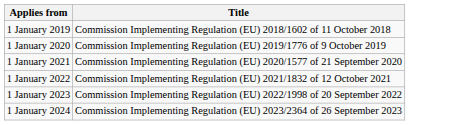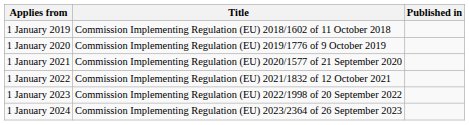+ column: Published in
